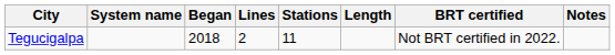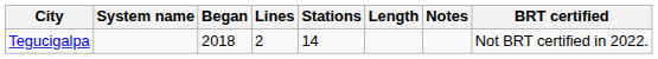columns swapped: Notes <-> BRT certified
Tegucigalpa | Stations: 11 -> 14
